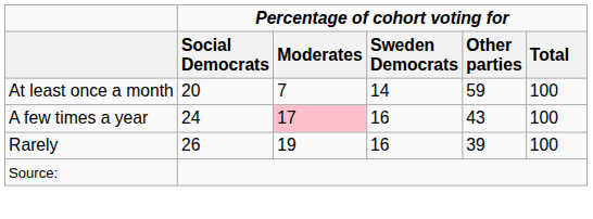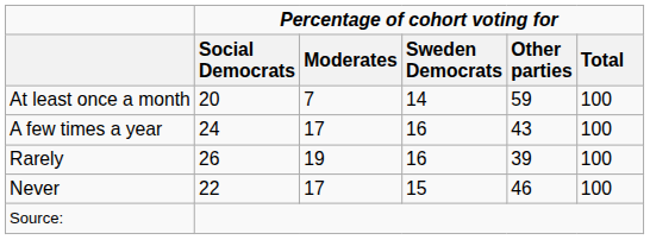A few times a year | Percentage of cohort voting for / Moderates: pink background -> no background
+ row: Never | 22 | 17 | 15 | 46 | 100
